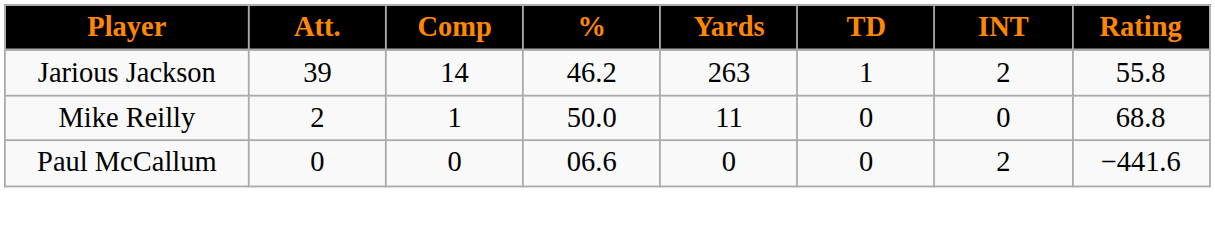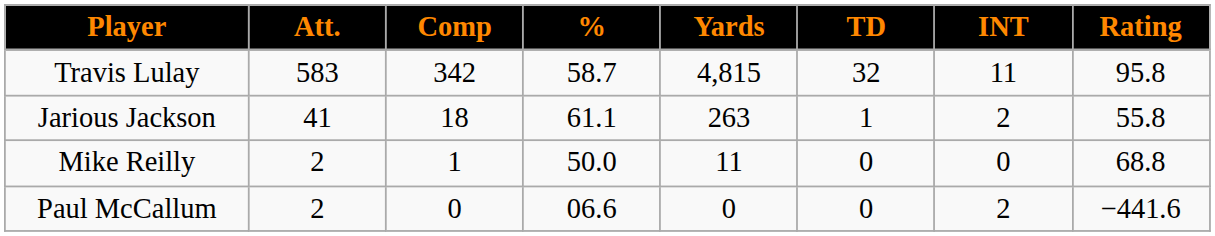+ row: Travis Lulay | 583 | 342 | 58.7 | 4,815 | 32 | 11 | 95.8
Jarious Jackson | Att.: 39 -> 41
Jarious Jackson | Comp: 14 -> 18
Jarious Jackson | %: 46.2 -> 61.1
Paul McCallum | Att.: 0 -> 2
